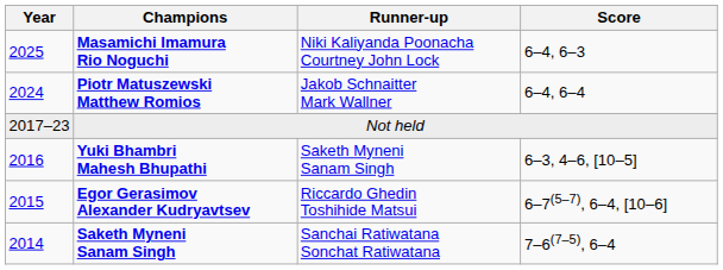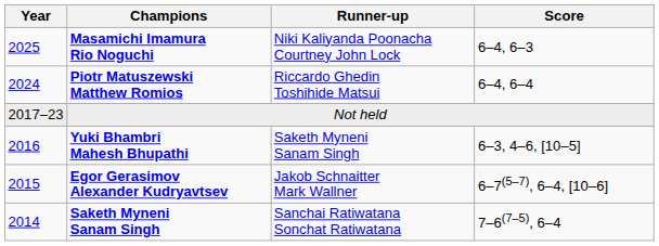Piotr Matuszewski Matthew Romios | Runner-up: Jakob Schnaitter Mark Wallner -> Riccardo Ghedin Toshihide Matsui
Egor Gerasimov Alexander Kudryavtsev | Runner-up: Riccardo Ghedin Toshihide Matsui -> Jakob Schnaitter Mark Wallner
